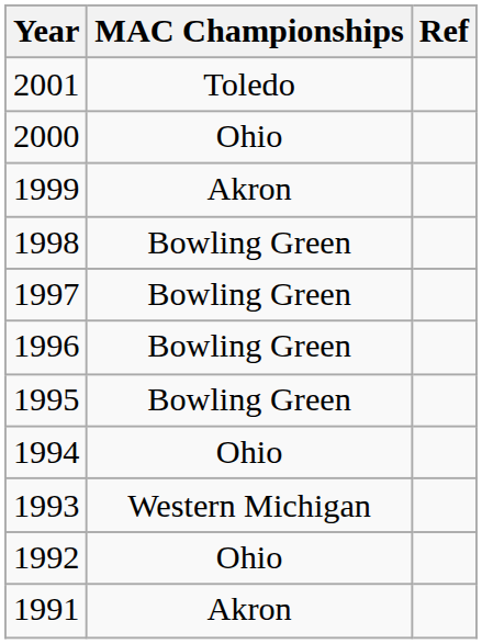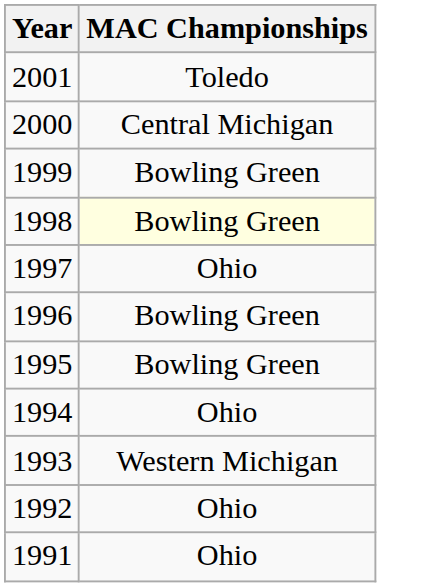- column: Ref
2000 | MAC Championships: Ohio -> Central Michigan
1999 | MAC Championships: Akron -> Bowling Green
1998 | MAC Championships: no background -> lightyellow background
1997 | MAC Championships: Bowling Green -> Ohio
1991 | MAC Championships: Akron -> Ohio
